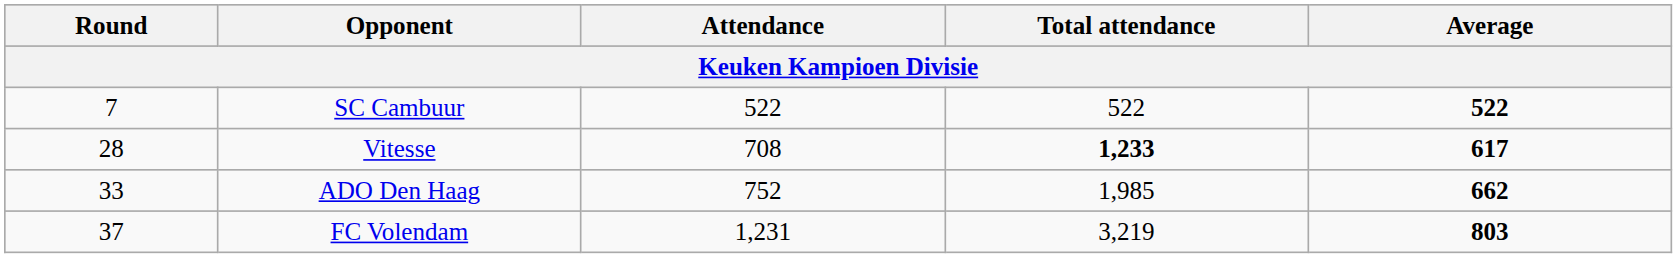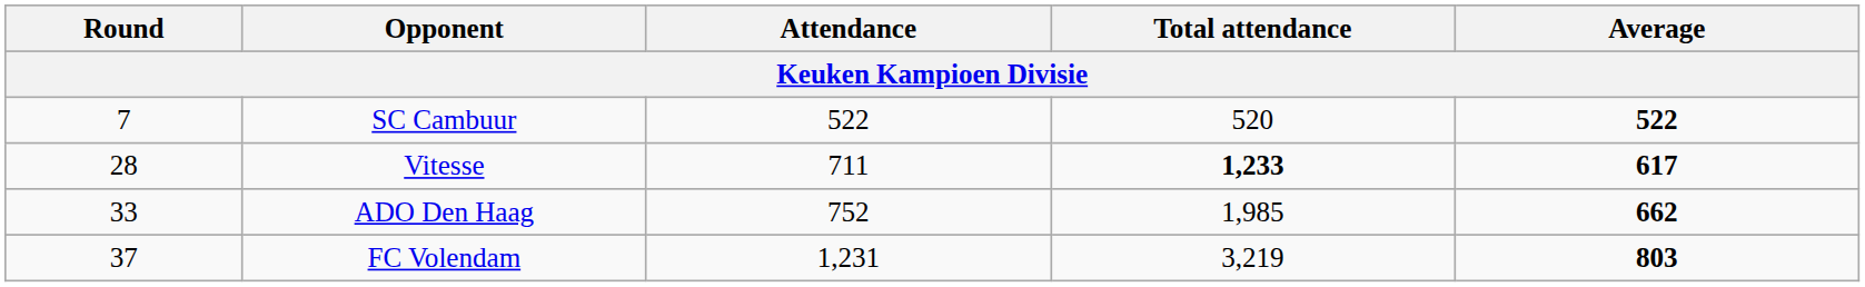SC Cambuur | Total attendance: 522 -> 520
Vitesse | Attendance: 708 -> 711
